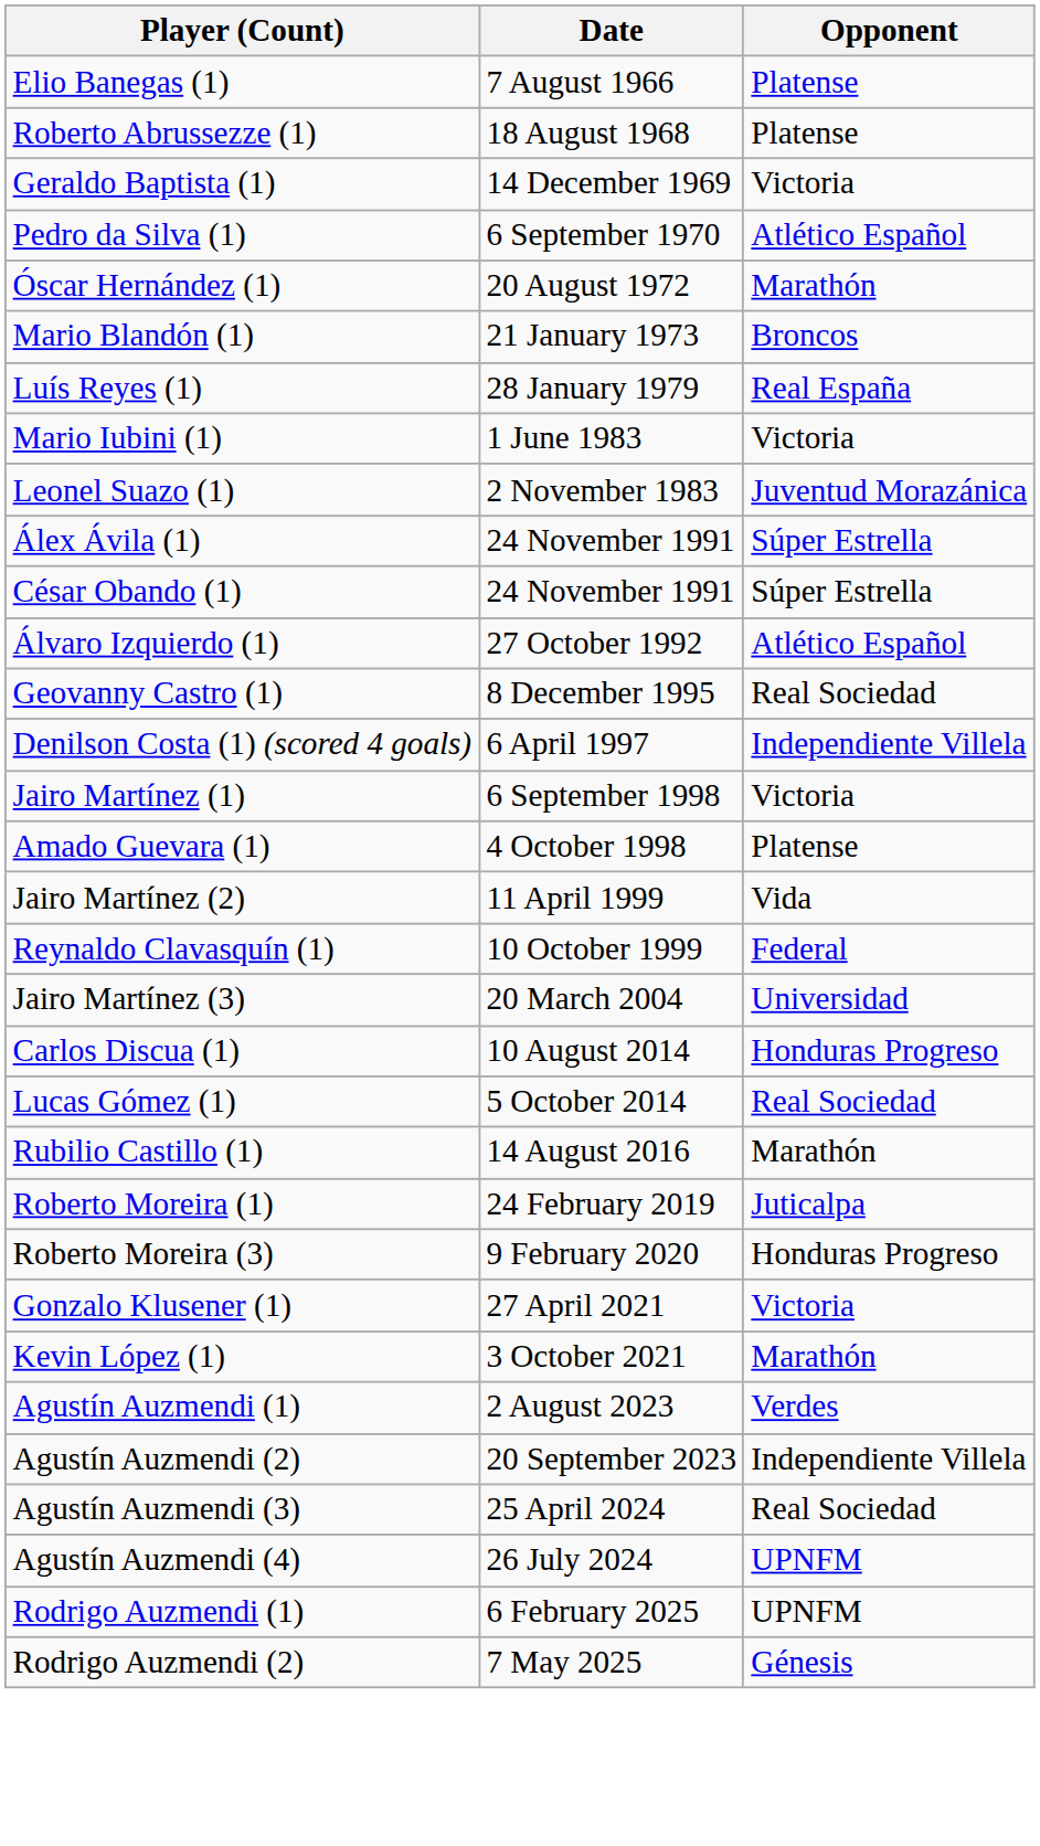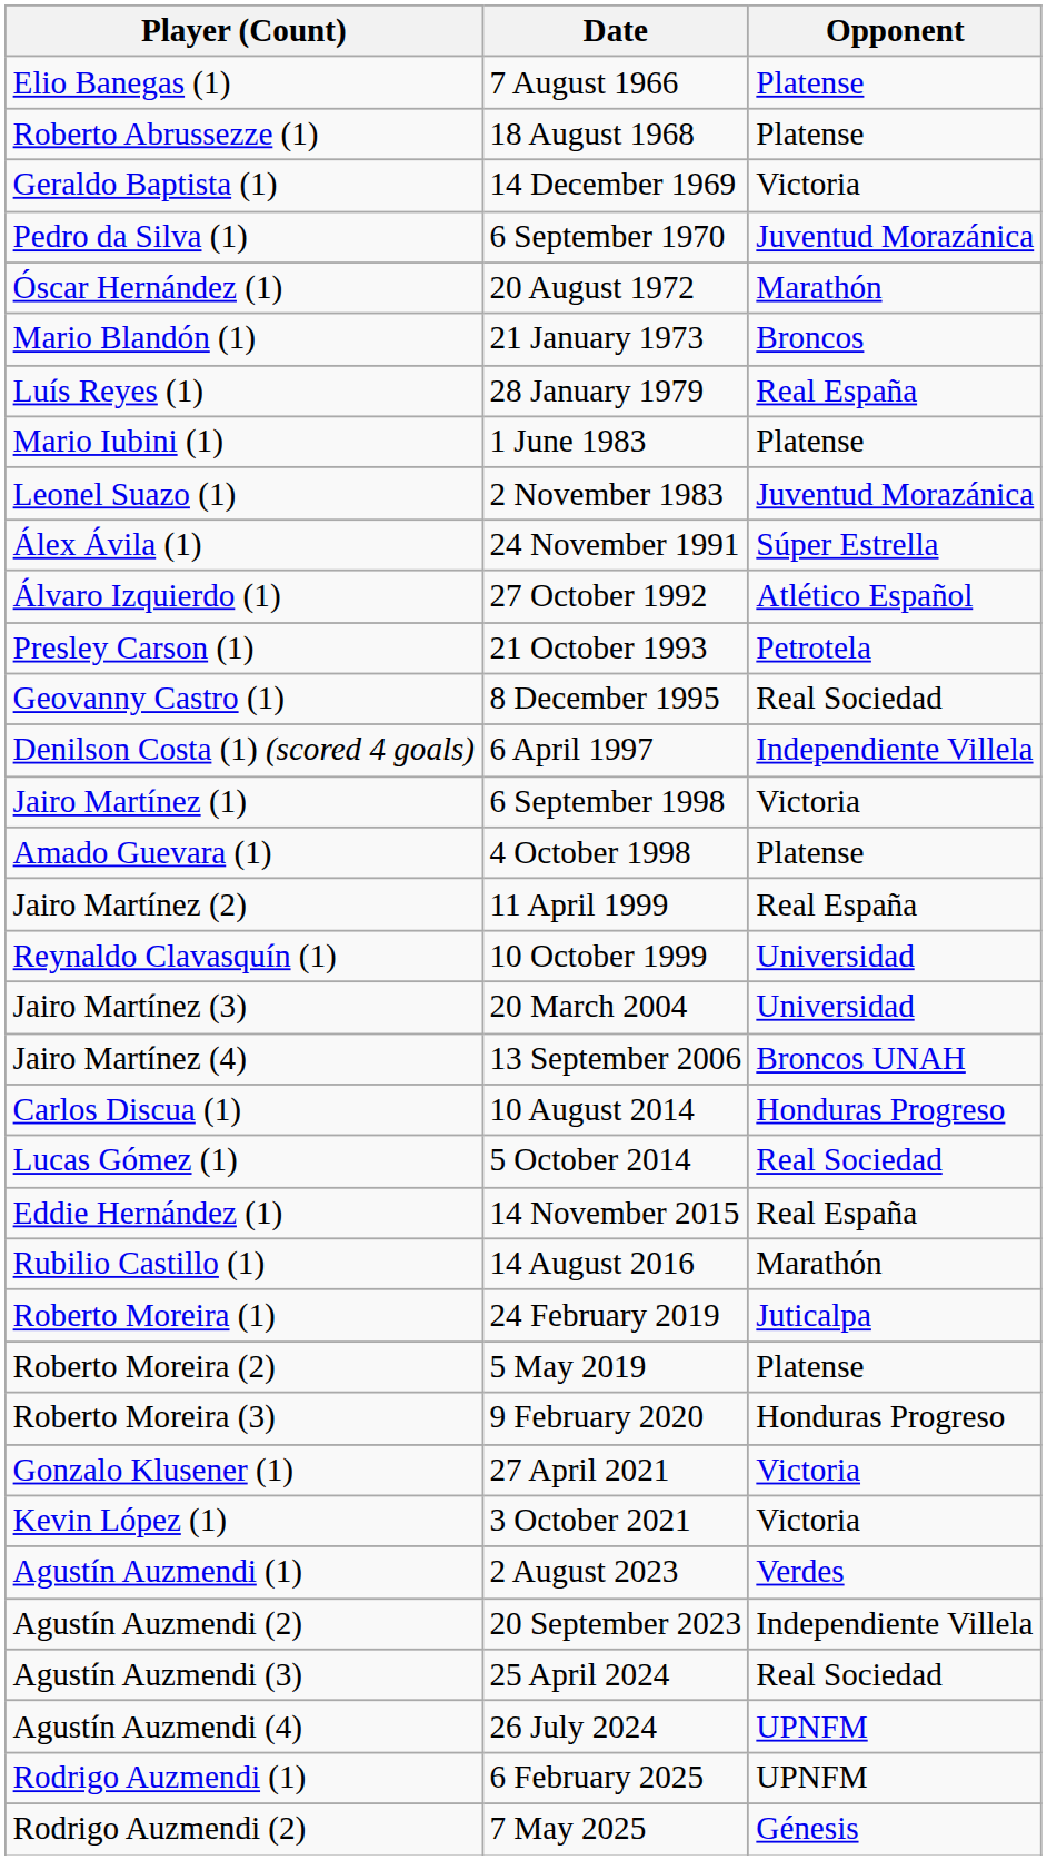Pedro da Silva (1) | Opponent: Atlético Español -> Juventud Morazánica
Mario Iubini (1) | Opponent: Victoria -> Platense
- row: César Obando (1) | 24 November 1991 | Súper Estrella
+ row: Presley Carson (1) | 21 October 1993 | Petrotela
Jairo Martínez (2) | Opponent: Vida -> Real España
Reynaldo Clavasquín (1) | Opponent: Federal -> Universidad
+ row: Jairo Martínez (4) | 13 September 2006 | Broncos UNAH
+ row: Eddie Hernández (1) | 14 November 2015 | Real España
+ row: Roberto Moreira (2) | 5 May 2019 | Platense
Kevin López (1) | Opponent: Marathón -> Victoria
